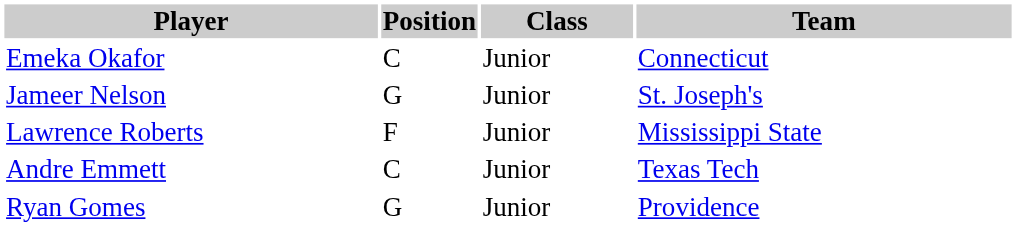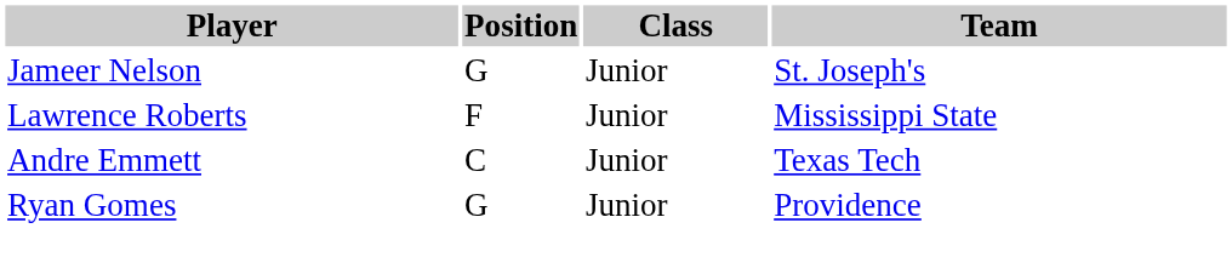- row: Emeka Okafor | C | Junior | Connecticut
